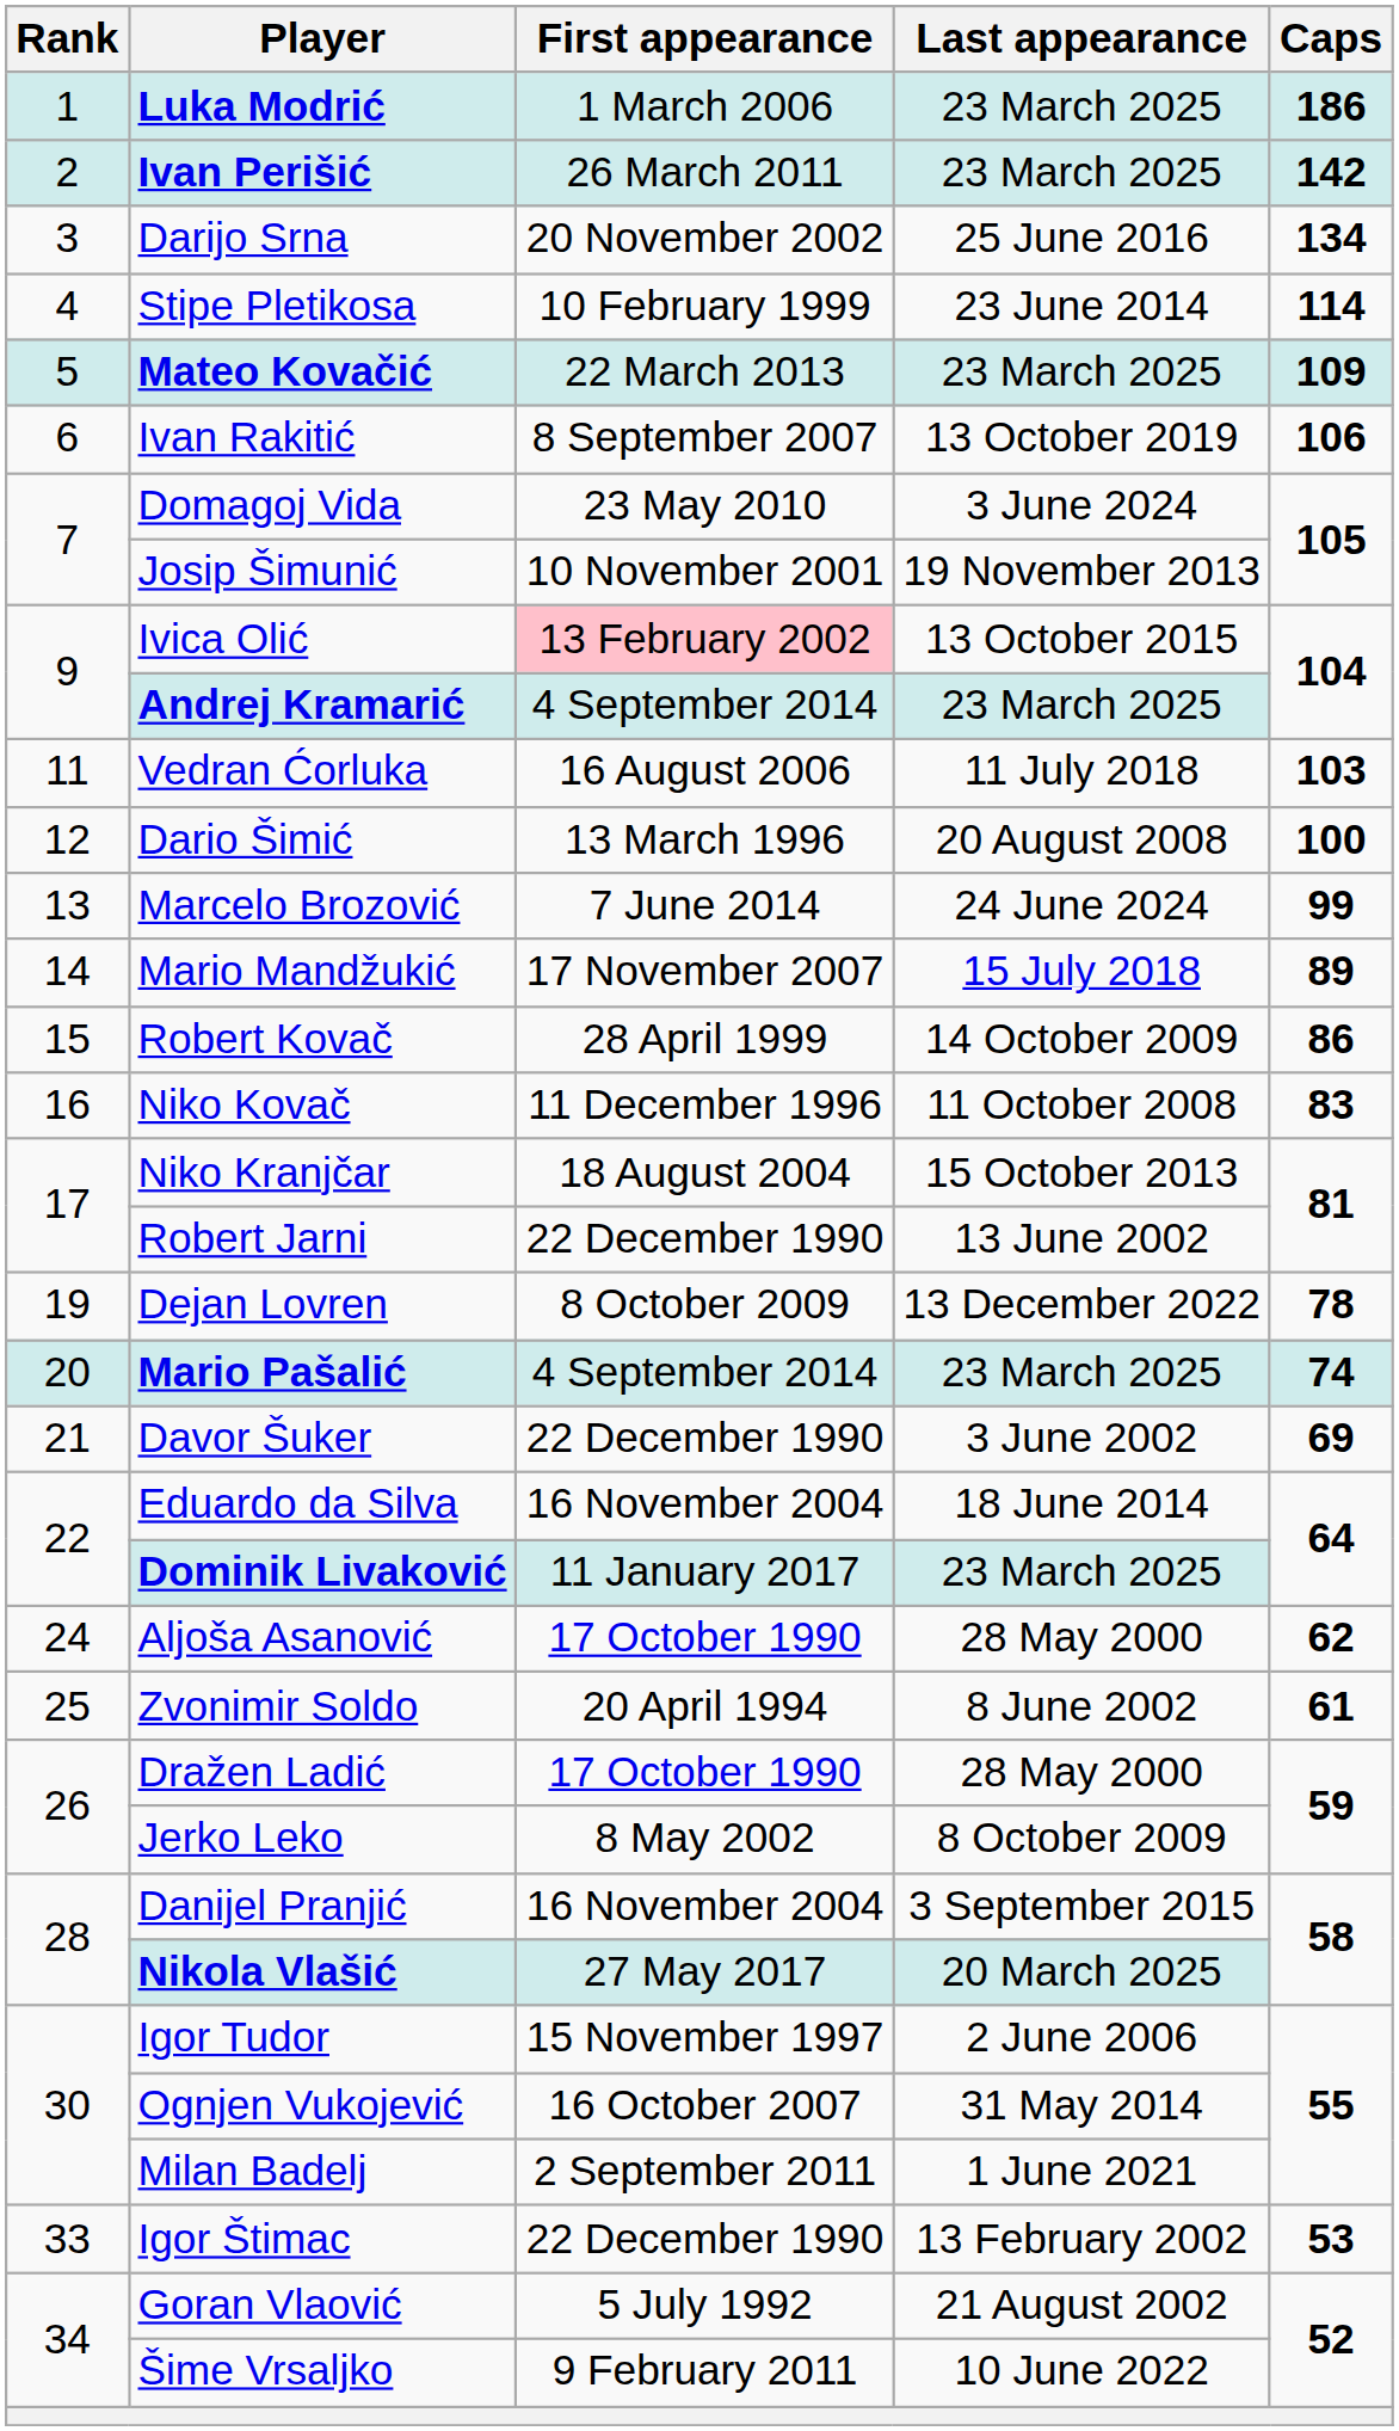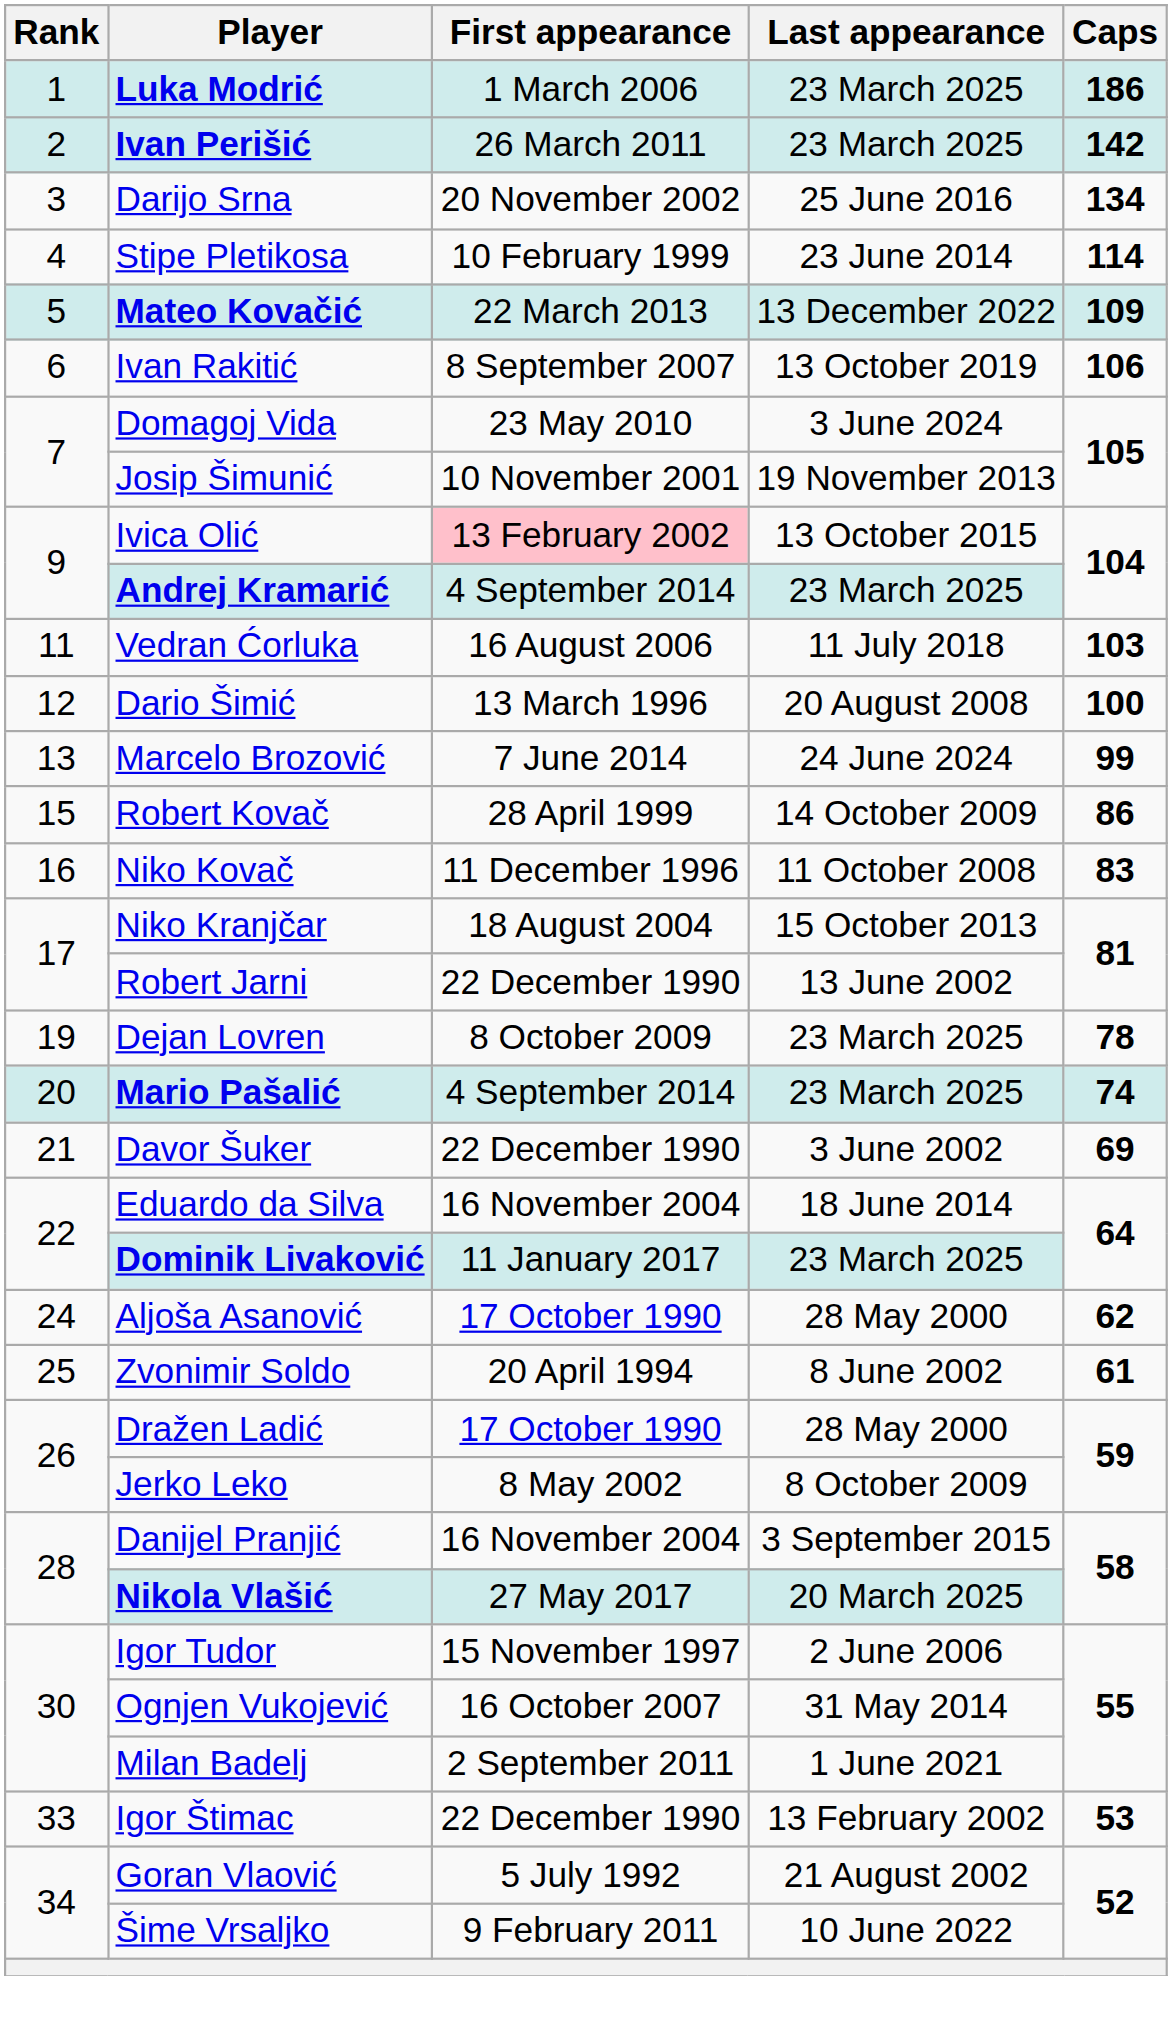Mateo Kovačić | Last appearance: 23 March 2025 -> 13 December 2022
- row: 14 | Mario Mandžukić | 17 November 2007 | 15 July 2018 | 89
Dejan Lovren | Last appearance: 13 December 2022 -> 23 March 2025
